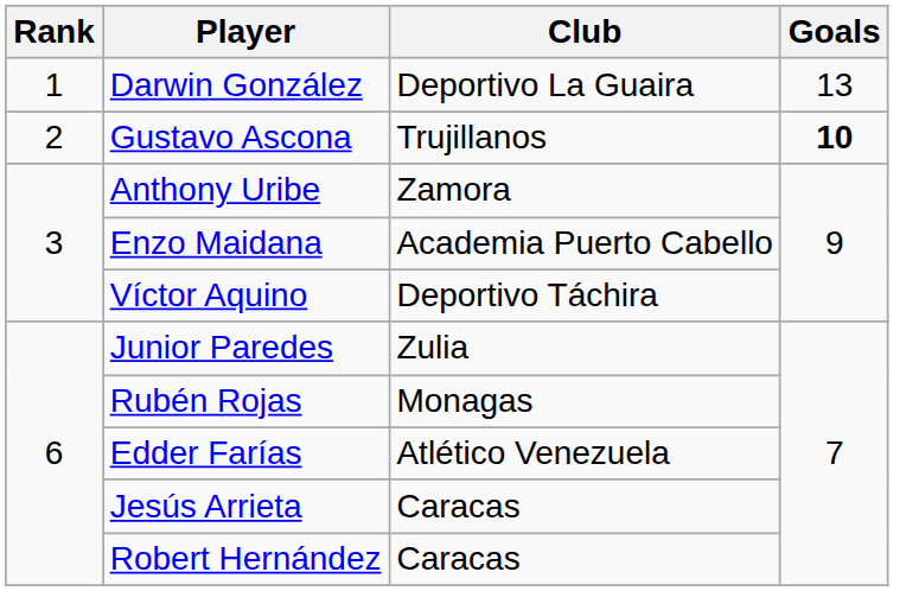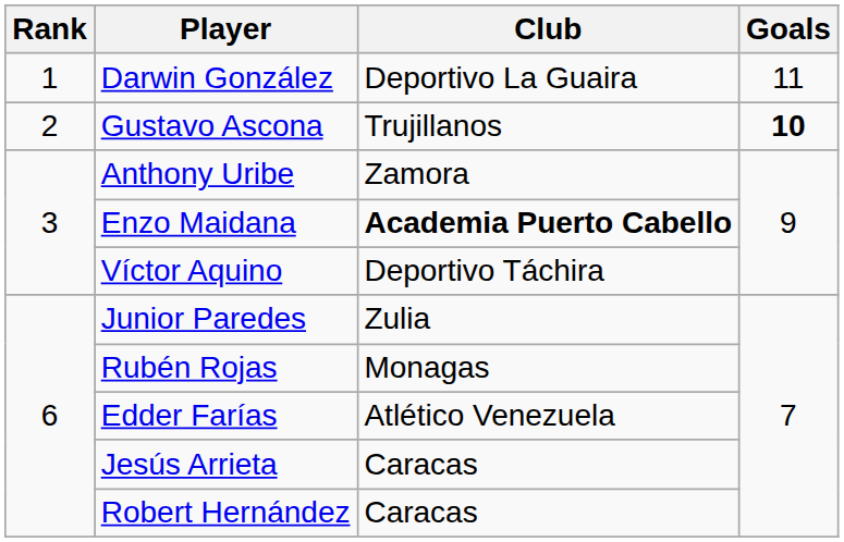Darwin González | Goals: 13 -> 11
Enzo Maidana | Club: normal -> bold
